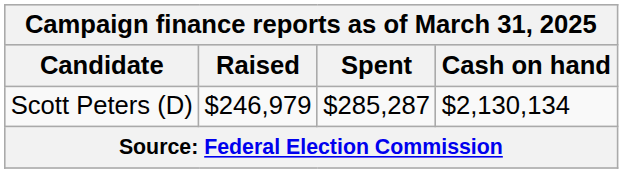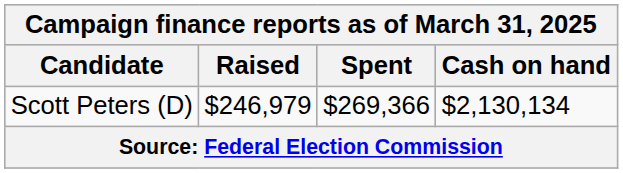Scott Peters (D) | Spent: $285,287 -> $269,366
